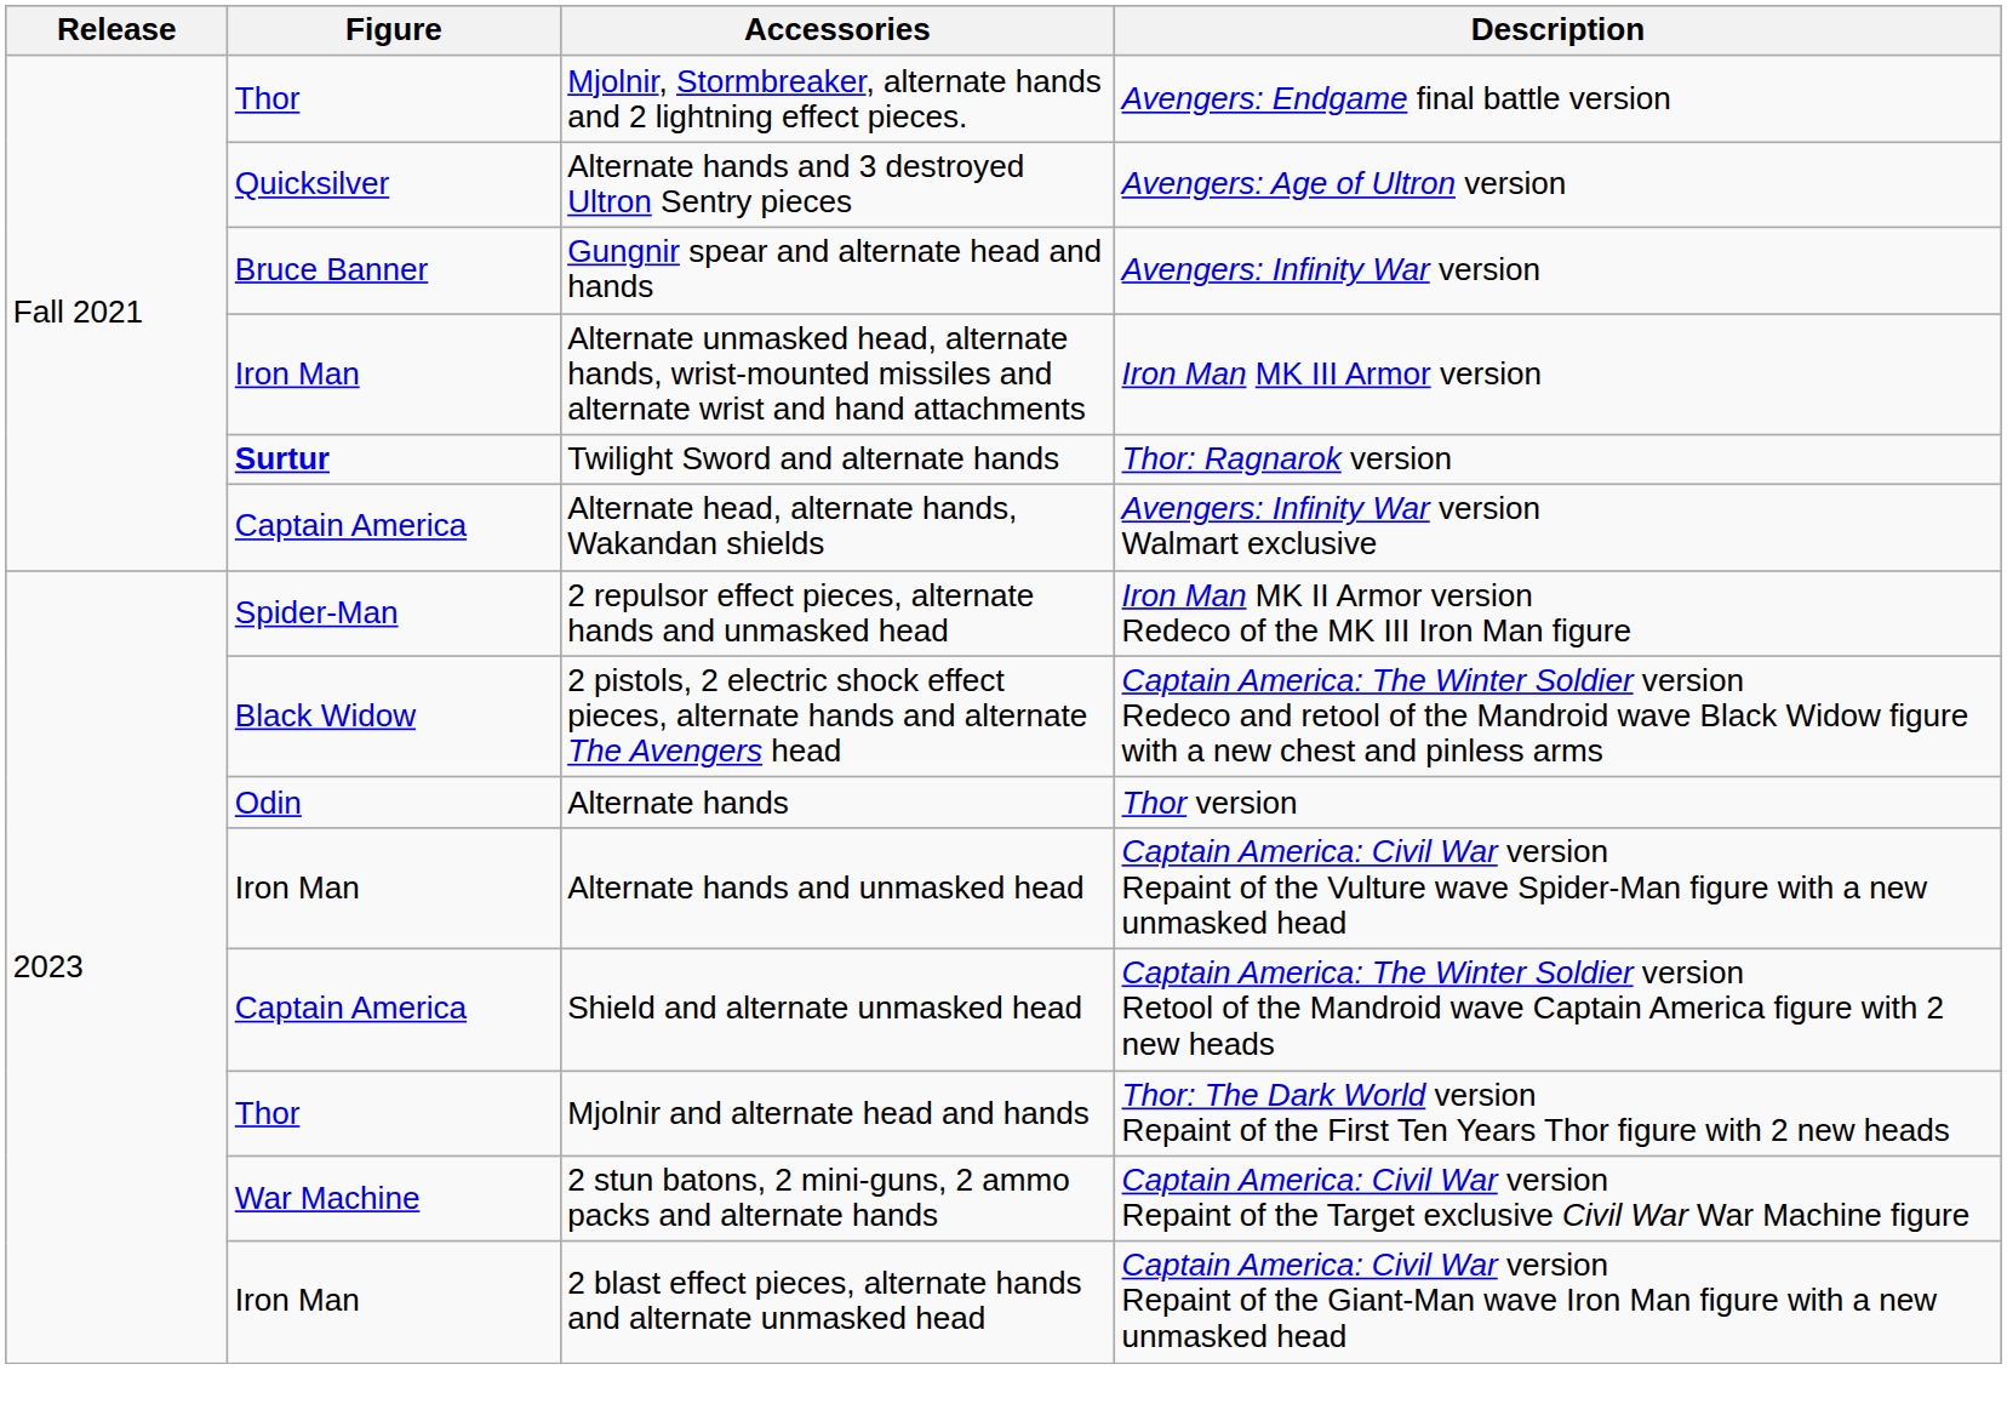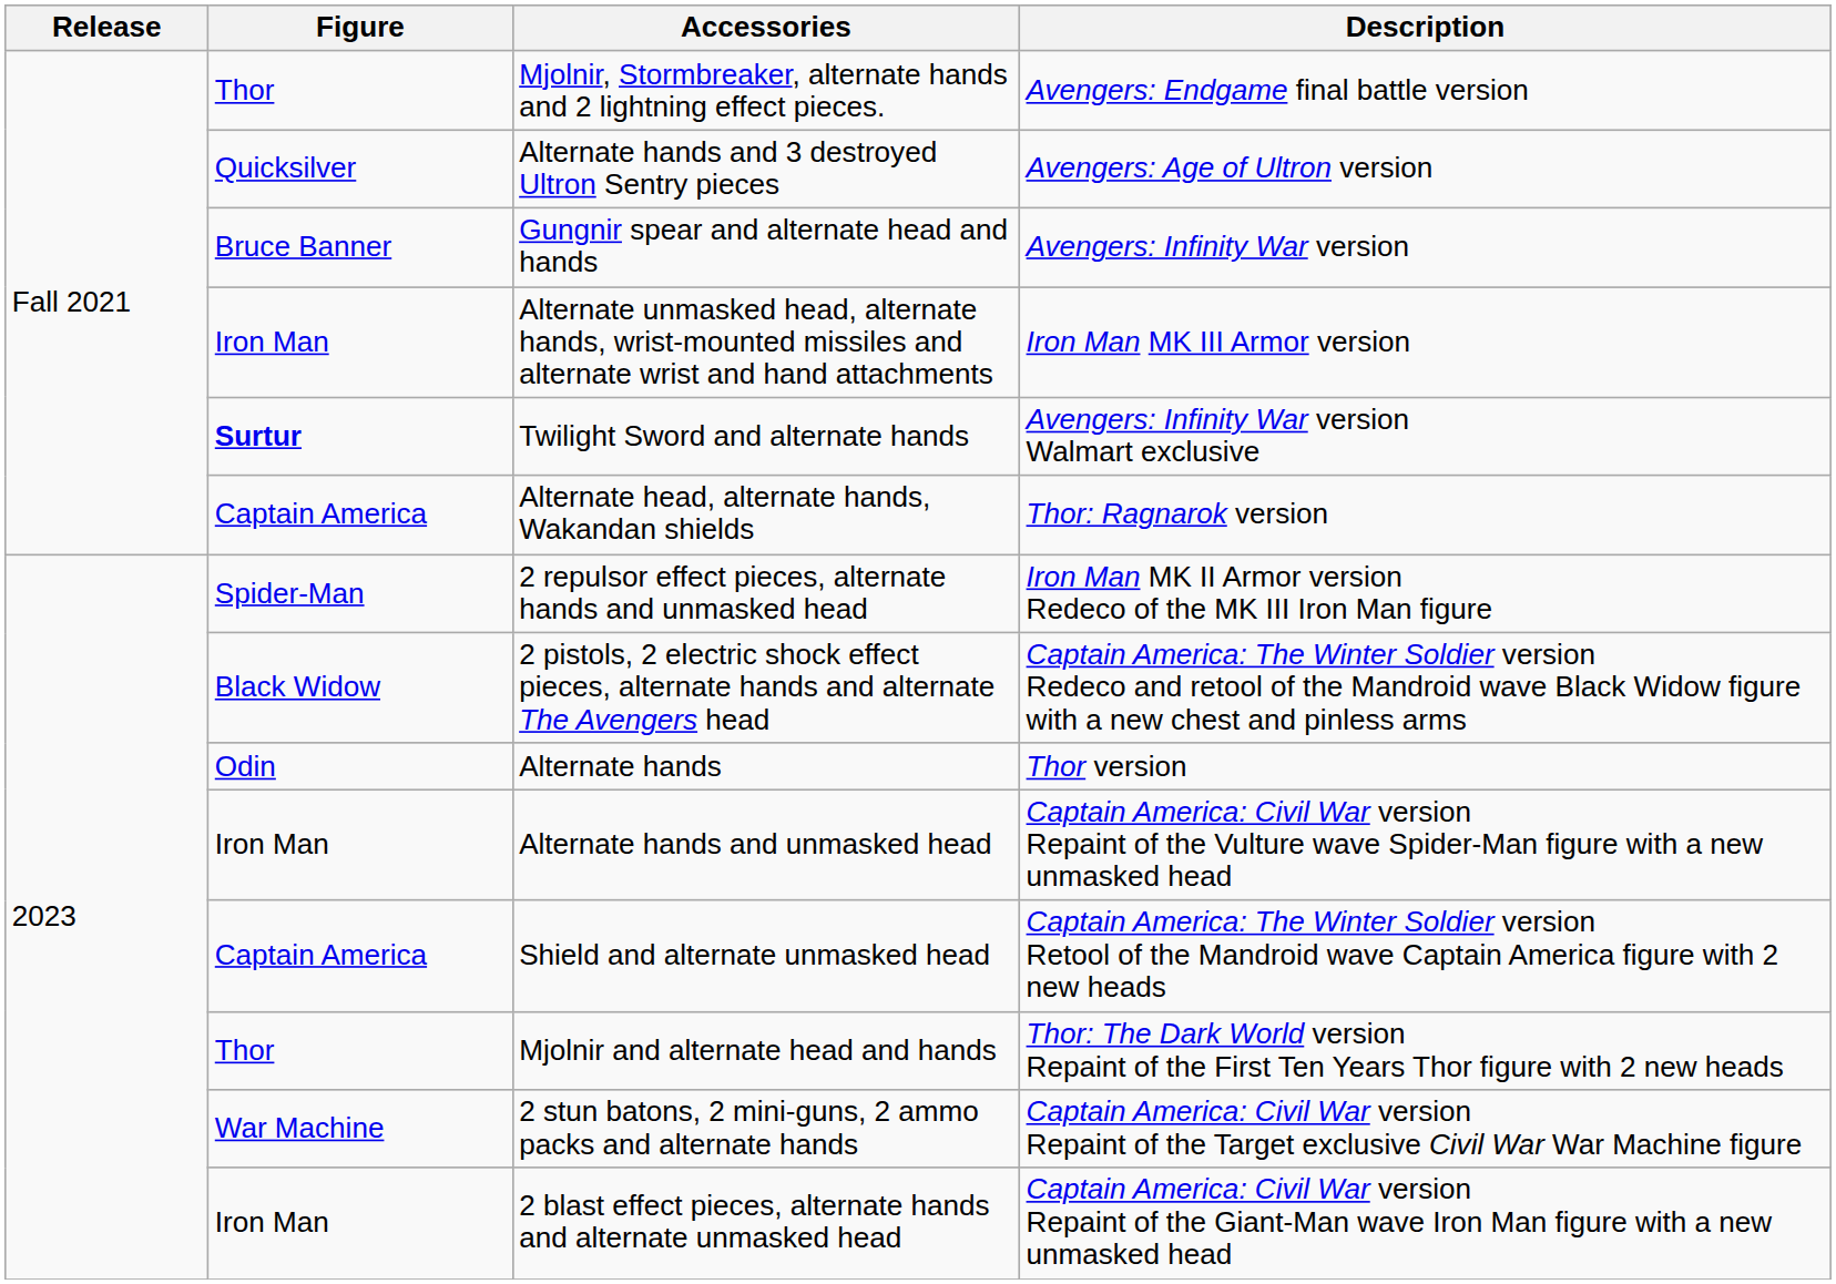Twilight Sword and alternate hands | Description: Thor: Ragnarok version -> Avengers: Infinity War version Walmart exclusive
Alternate head, alternate hands, Wakandan shields | Description: Avengers: Infinity War version Walmart exclusive -> Thor: Ragnarok version
